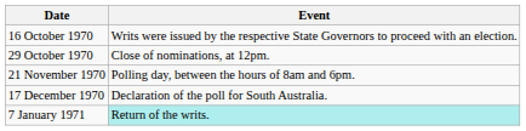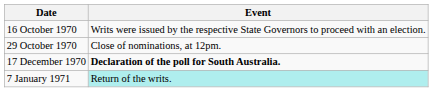- row: 21 November 1970 | Polling day, between the hours of 8am and 6pm.
17 December 1970 | Event: normal -> bold
